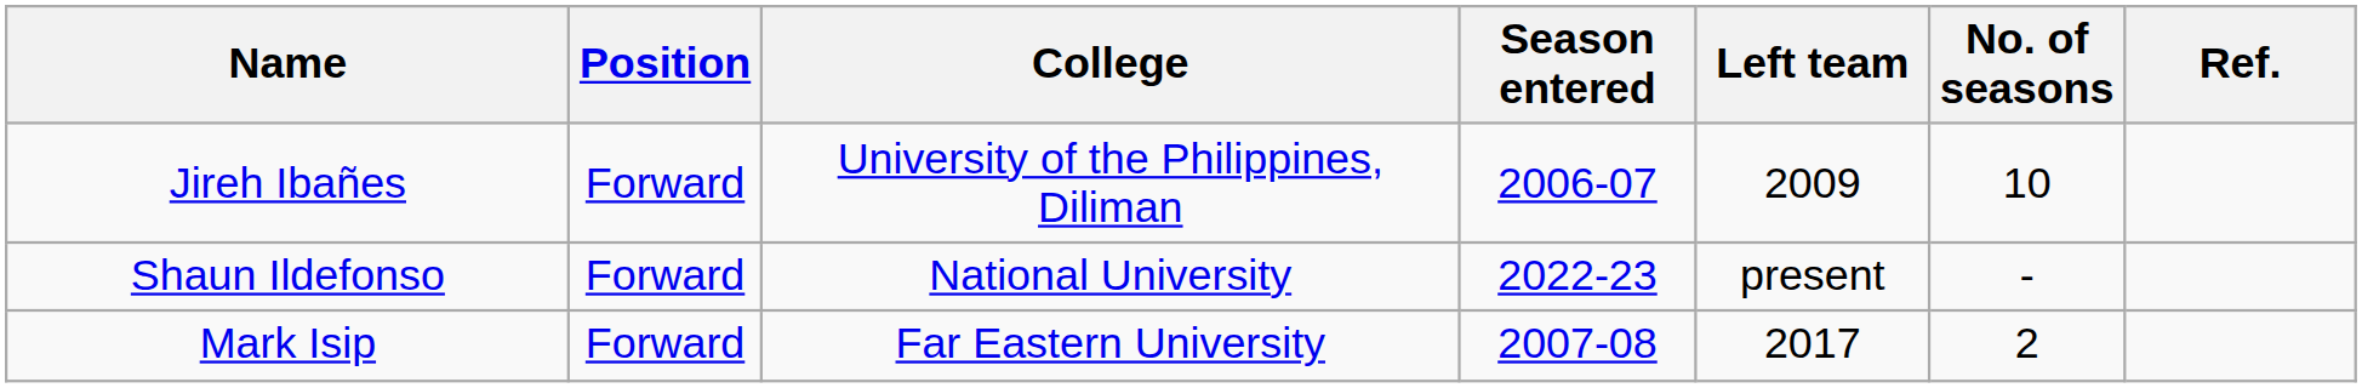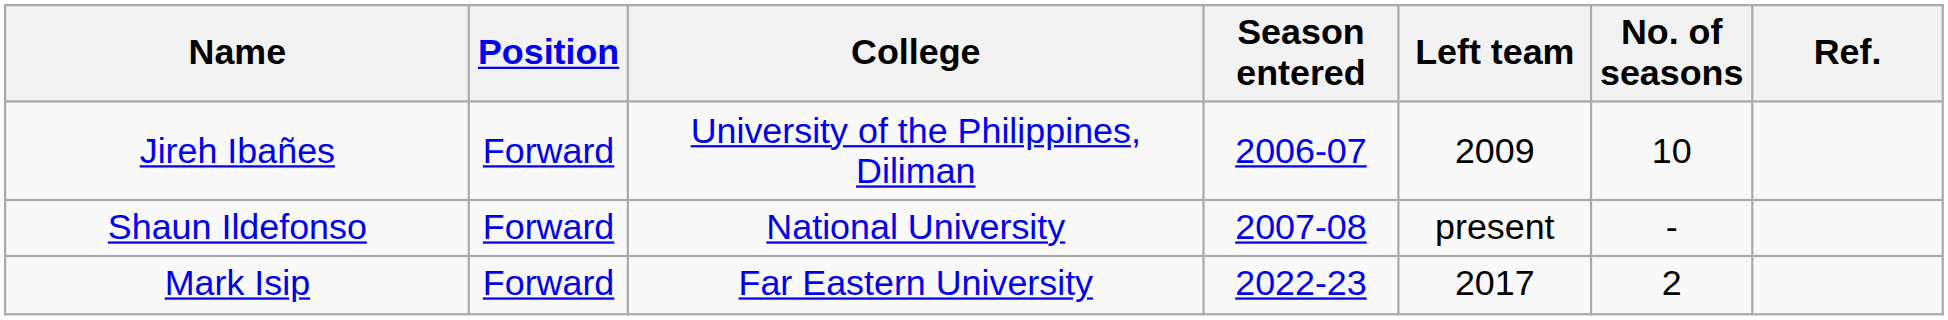Shaun Ildefonso | Season entered: 2022-23 -> 2007-08
Mark Isip | Season entered: 2007-08 -> 2022-23
